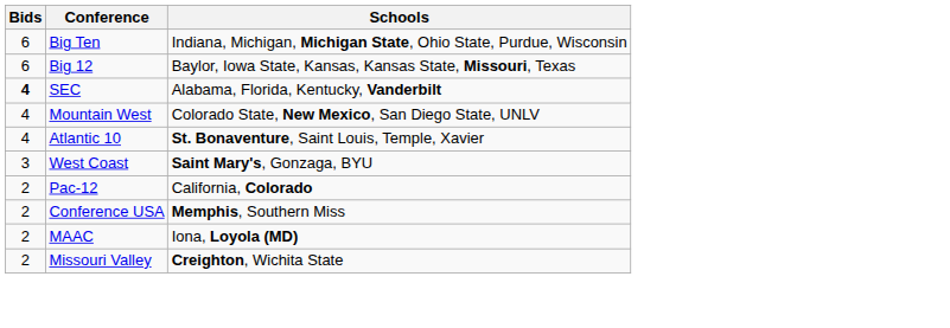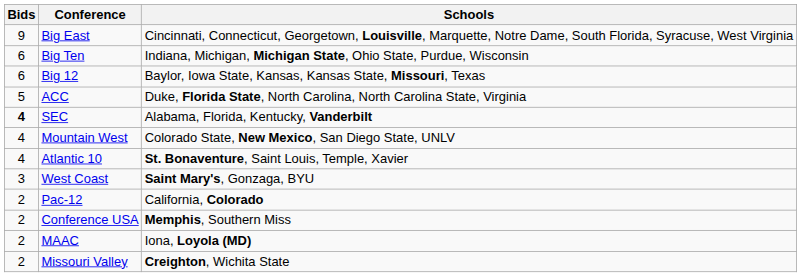+ row: 9 | Big East | Cincinnati, Connecticut, Georgetown, Louisville, Marquette, Notre Dame, South Florida, Syracuse, West Virginia
+ row: 5 | ACC | Duke, Florida State, North Carolina, North Carolina State, Virginia
